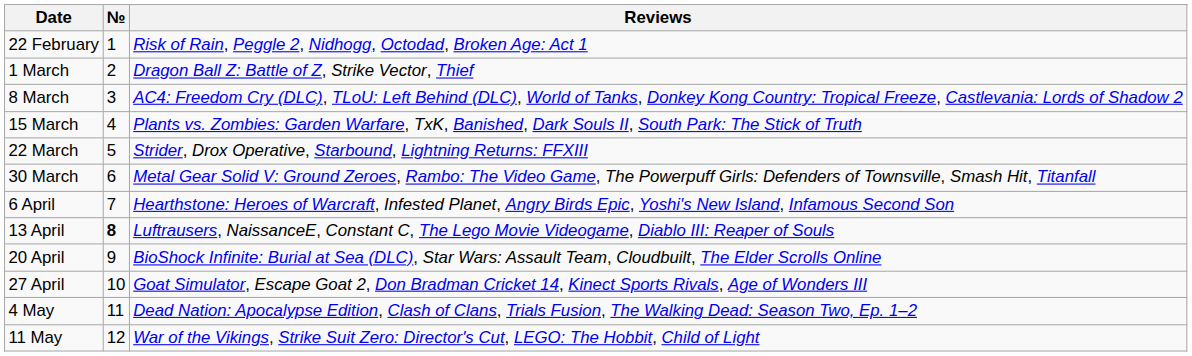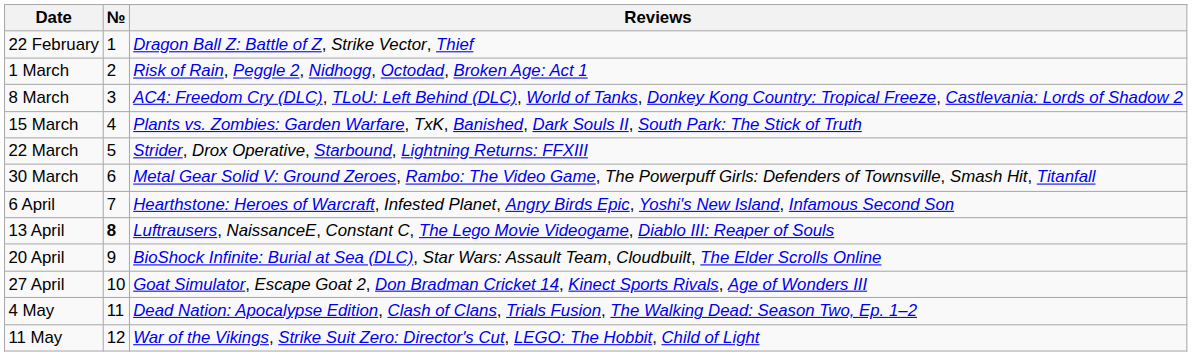22 February | Reviews: Risk of Rain, Peggle 2, Nidhogg, Octodad, Broken Age: Act 1 -> Dragon Ball Z: Battle of Z, Strike Vector, Thief
1 March | Reviews: Dragon Ball Z: Battle of Z, Strike Vector, Thief -> Risk of Rain, Peggle 2, Nidhogg, Octodad, Broken Age: Act 1
